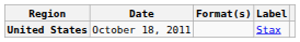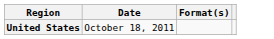- column: Label | Stax
